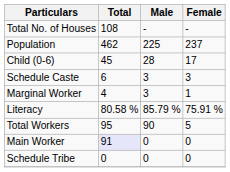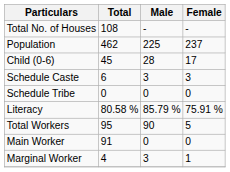rows swapped: Schedule Tribe <-> Marginal Worker
Main Worker | Total: lavender background -> no background
